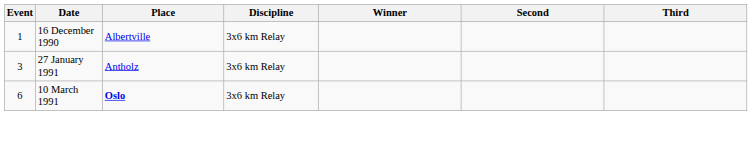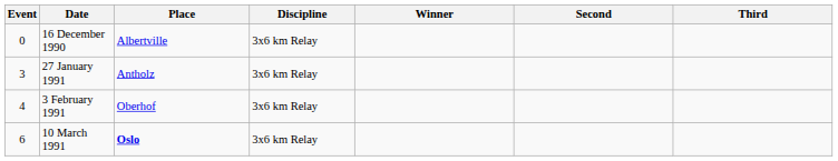16 December 1990 | Event: 1 -> 0
+ row: 4 | 3 February 1991 | Oberhof | 3x6 km Relay
